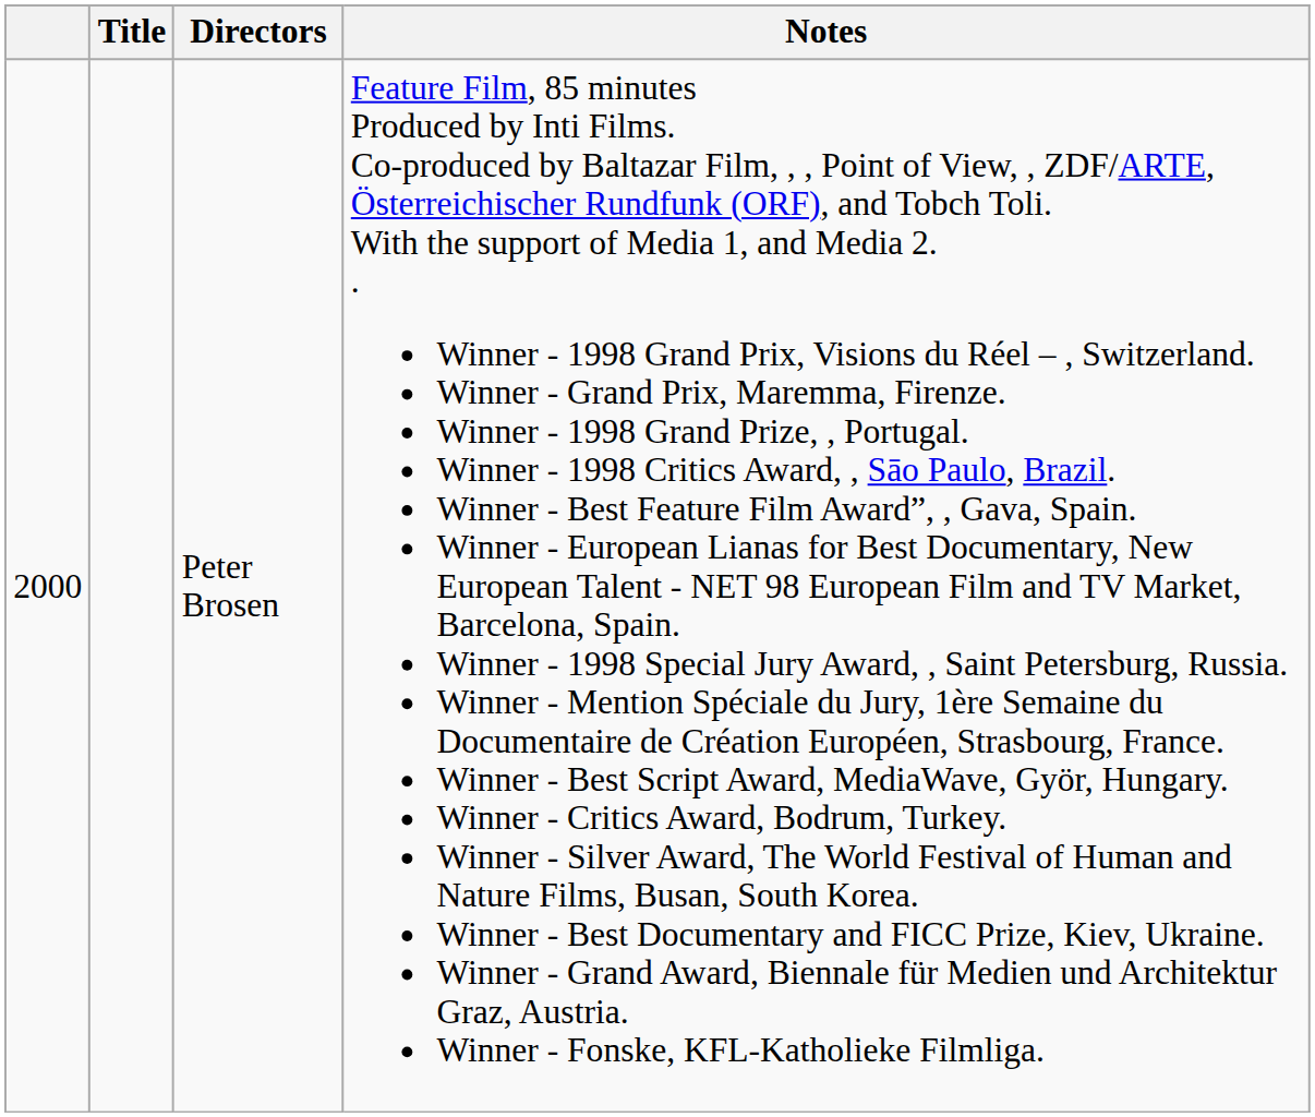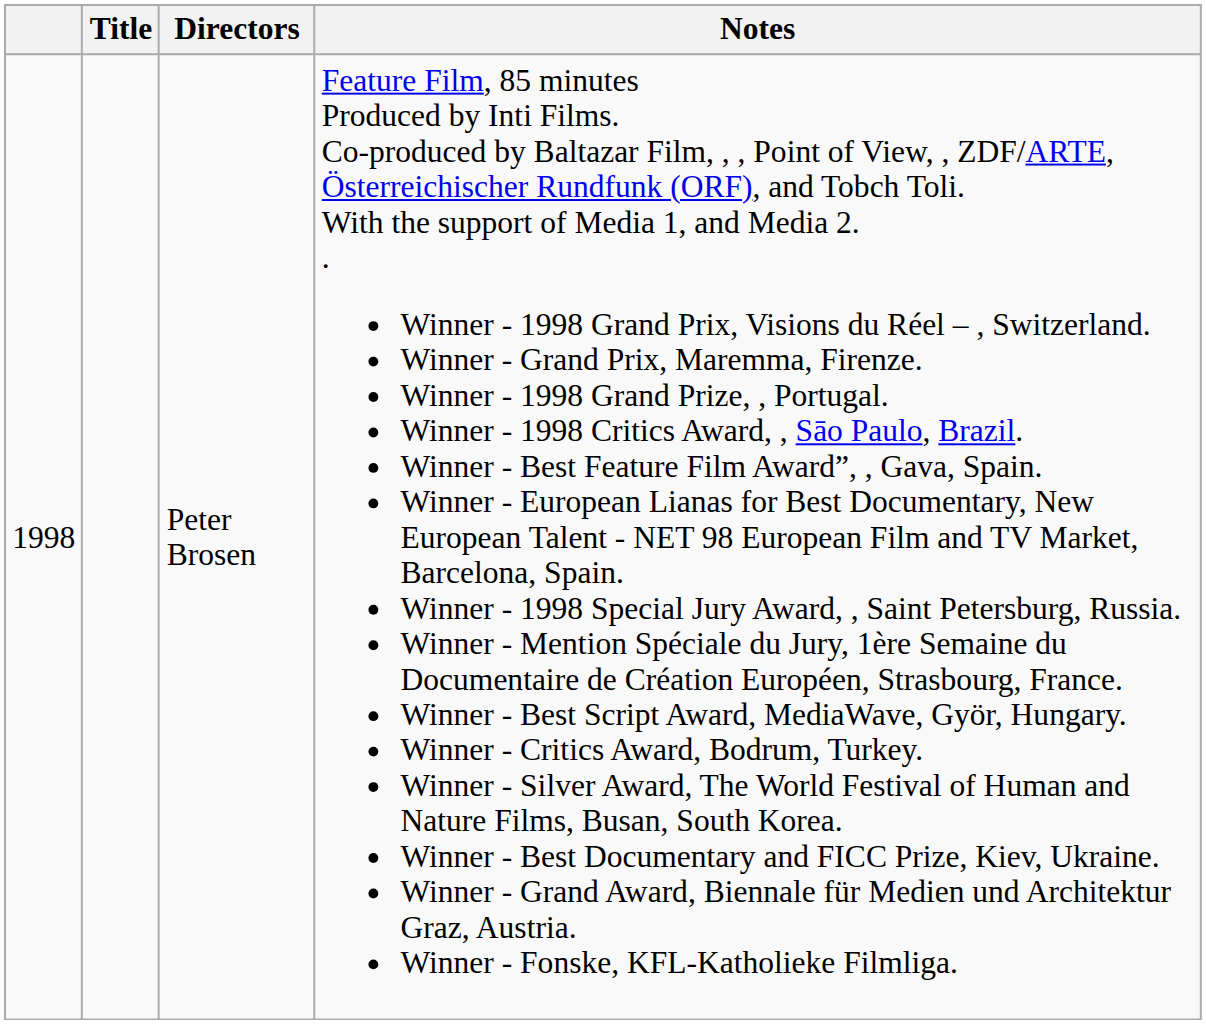Peter Brosen | column 1: 2000 -> 1998
